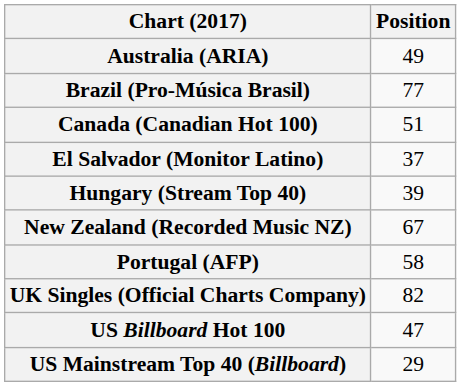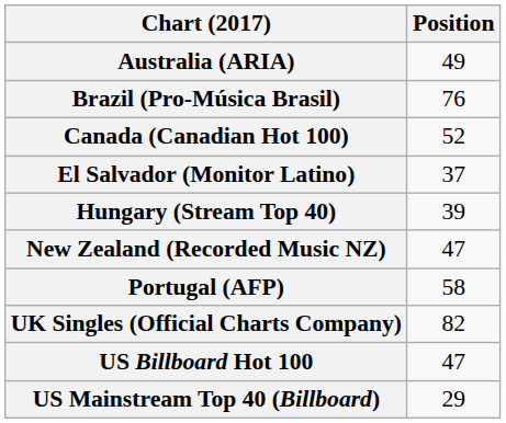Brazil (Pro-Música Brasil) | Position: 77 -> 76
Canada (Canadian Hot 100) | Position: 51 -> 52
New Zealand (Recorded Music NZ) | Position: 67 -> 47
